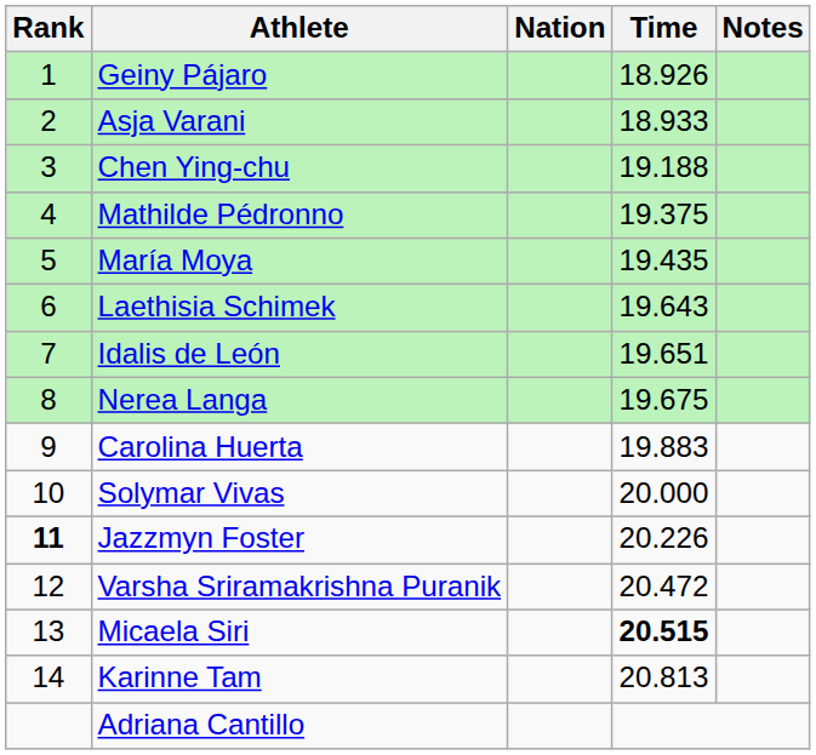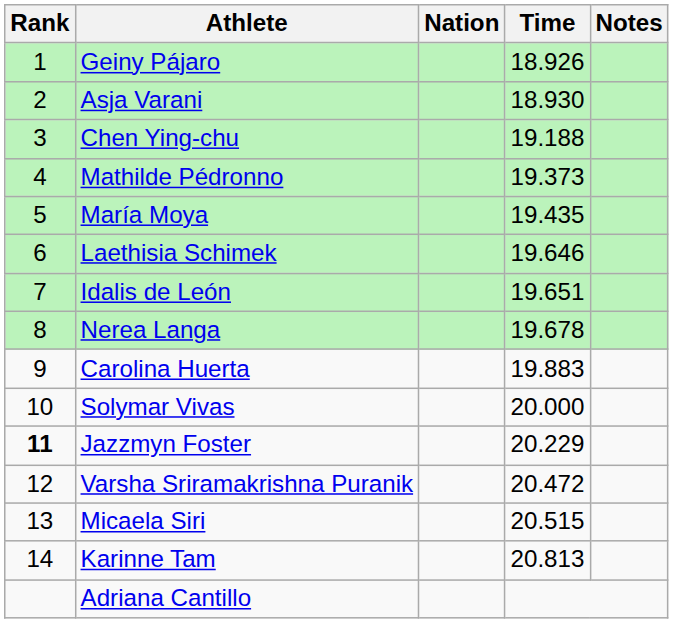Asja Varani | Time: 18.933 -> 18.930
Mathilde Pédronno | Time: 19.375 -> 19.373
Laethisia Schimek | Time: 19.643 -> 19.646
Nerea Langa | Time: 19.675 -> 19.678
Jazzmyn Foster | Time: 20.226 -> 20.229
Micaela Siri | Time: bold -> normal
